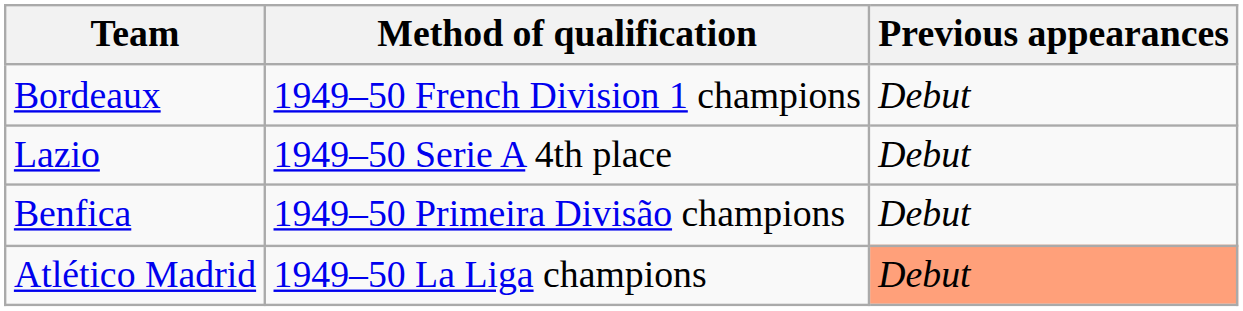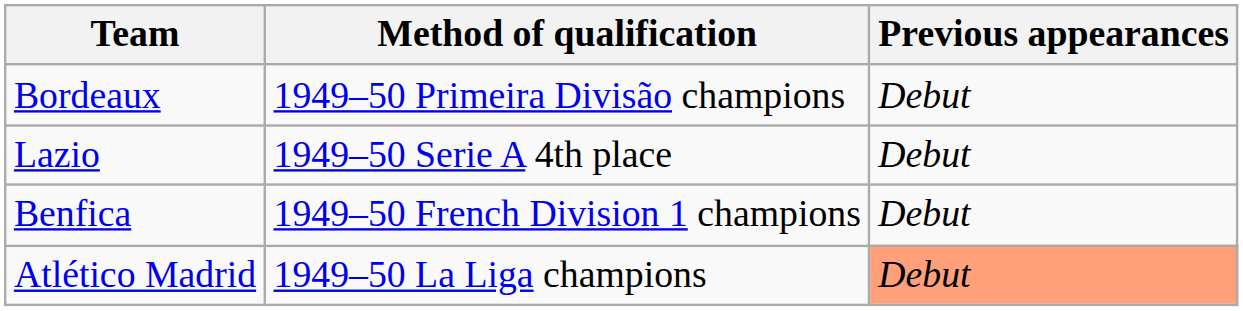Bordeaux | Method of qualification: 1949–50 French Division 1 champions -> 1949–50 Primeira Divisão champions
Benfica | Method of qualification: 1949–50 Primeira Divisão champions -> 1949–50 French Division 1 champions
